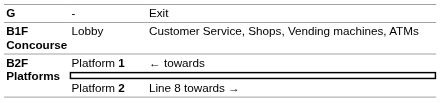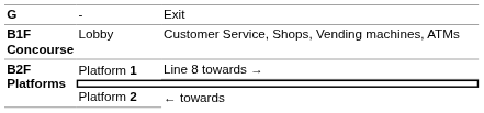Platform 1 | column 3: ← towards -> Line 8 towards →
Platform 2 | column 3: Line 8 towards → -> ← towards
